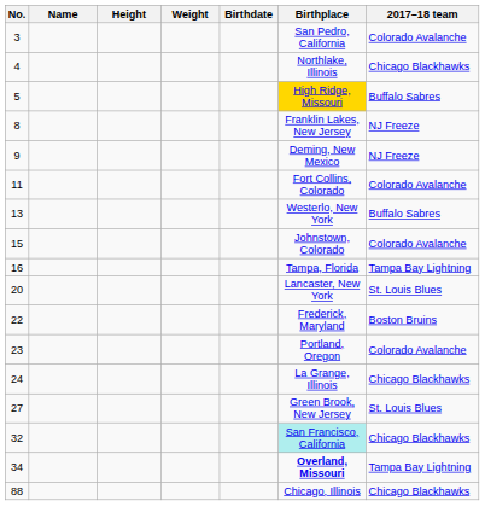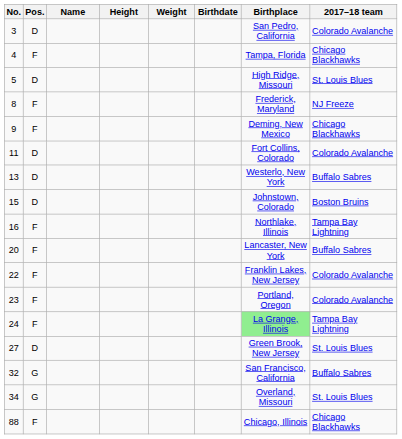+ column: Pos. | D | F | D | F | F | D | D | D | F | F | F | F | F | D | G | G | F
4 | Birthplace: Northlake, Illinois -> Tampa, Florida
5 | Birthplace: gold background -> no background
5 | 2017–18 team: Buffalo Sabres -> St. Louis Blues
8 | Birthplace: Franklin Lakes, New Jersey -> Frederick, Maryland
9 | 2017–18 team: NJ Freeze -> Chicago Blackhawks
15 | 2017–18 team: Colorado Avalanche -> Boston Bruins
16 | Birthplace: Tampa, Florida -> Northlake, Illinois
20 | 2017–18 team: St. Louis Blues -> Buffalo Sabres
22 | Birthplace: Frederick, Maryland -> Franklin Lakes, New Jersey
22 | 2017–18 team: Boston Bruins -> Colorado Avalanche
24 | Birthplace: no background -> lightgreen background
24 | 2017–18 team: Chicago Blackhawks -> Tampa Bay Lightning
32 | Birthplace: paleturquoise background -> no background
32 | 2017–18 team: Chicago Blackhawks -> Buffalo Sabres
34 | Birthplace: bold -> normal
34 | 2017–18 team: Tampa Bay Lightning -> St. Louis Blues
